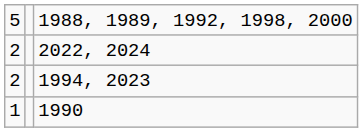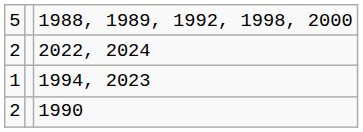1994, 2023 | column 1: 2 -> 1
1990 | column 1: 1 -> 2
